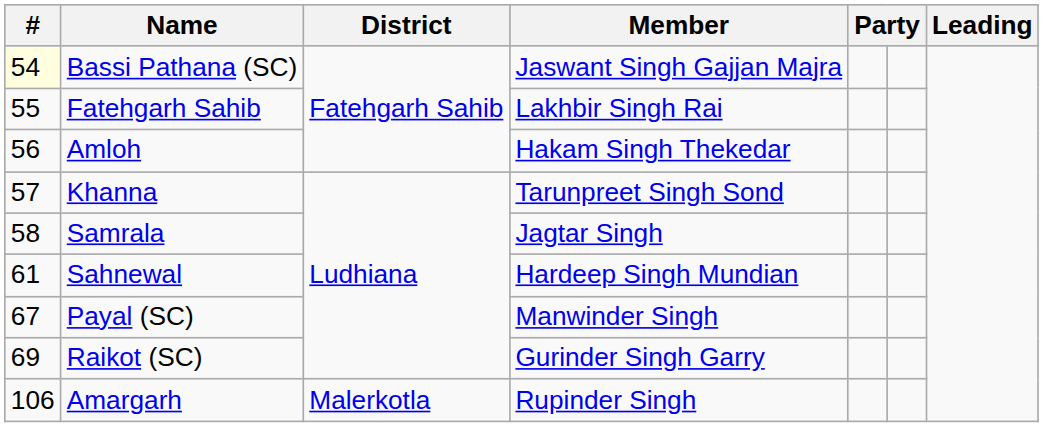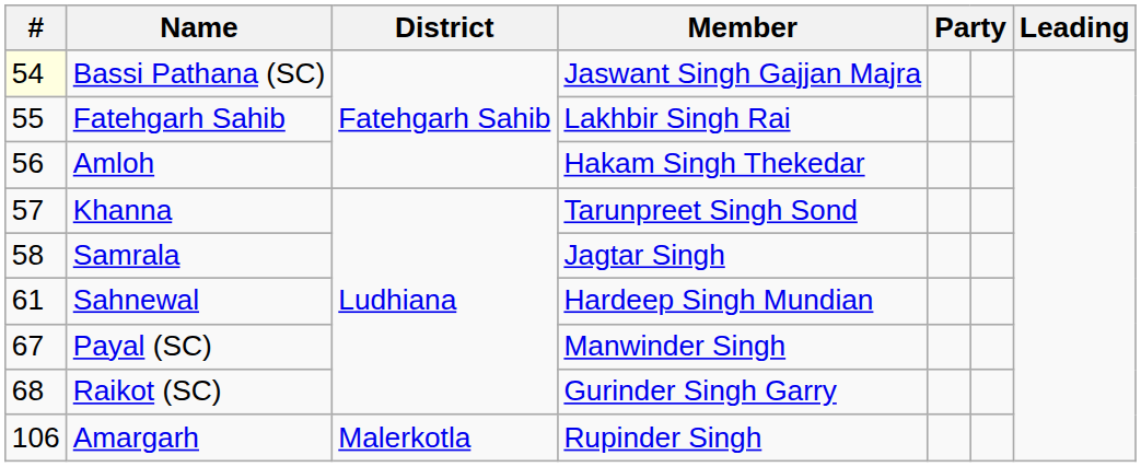Raikot (SC) | #: 69 -> 68
